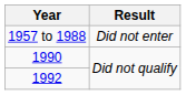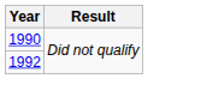- row: 1957 to 1988 | Did not enter
